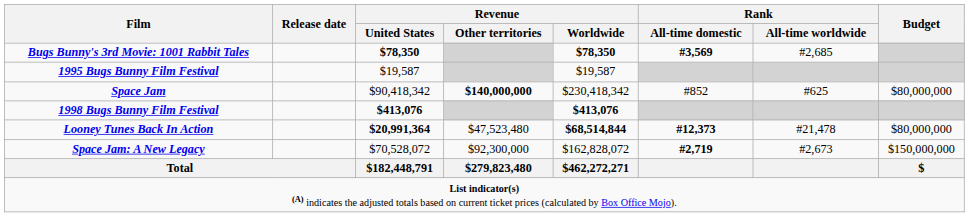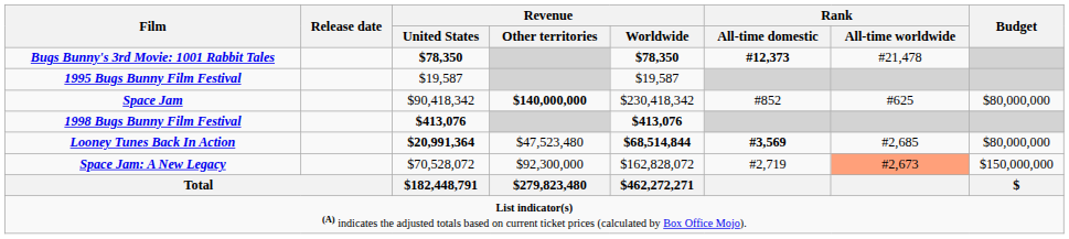Bugs Bunny's 3rd Movie: 1001 Rabbit Tales | Rank / All-time domestic: #3,569 -> #12,373
Bugs Bunny's 3rd Movie: 1001 Rabbit Tales | Rank / All-time worldwide: #2,685 -> #21,478
Looney Tunes Back In Action | Rank / All-time domestic: #12,373 -> #3,569
Looney Tunes Back In Action | Rank / All-time worldwide: #21,478 -> #2,685
Space Jam: A New Legacy | Rank / All-time domestic: bold -> normal
Space Jam: A New Legacy | Rank / All-time worldwide: no background -> lightsalmon background
